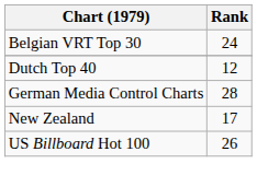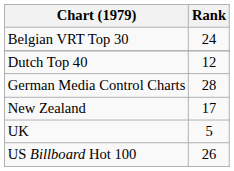+ row: UK | 5
